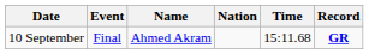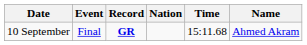columns swapped: Name <-> Record
